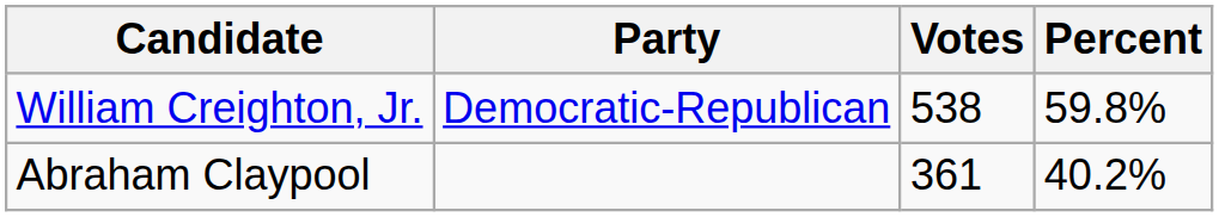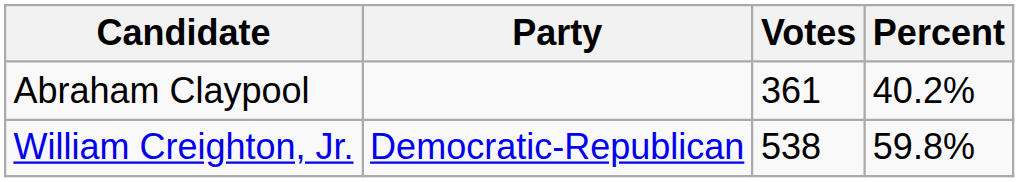rows swapped: William Creighton, Jr. <-> Abraham Claypool
